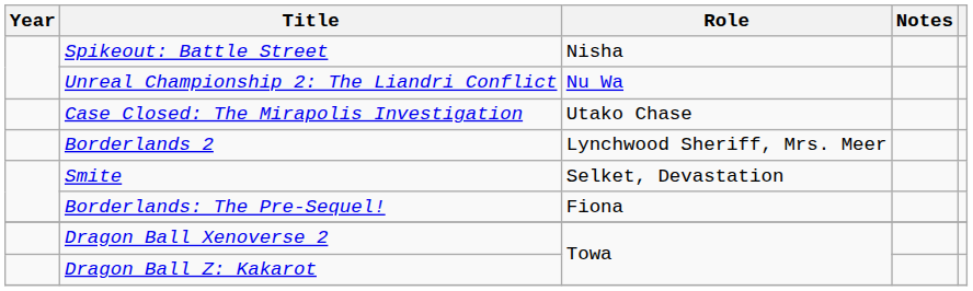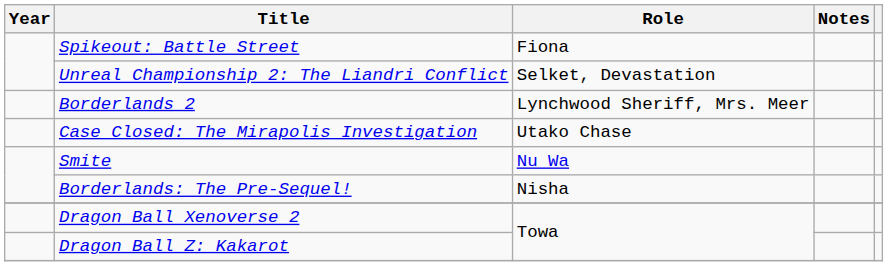Spikeout: Battle Street | Role: Nisha -> Fiona
Unreal Championship 2: The Liandri Conflict | Role: Nu Wa -> Selket, Devastation
rows swapped: Case Closed: The Mirapolis Investigation <-> Borderlands 2
Smite | Role: Selket, Devastation -> Nu Wa
Borderlands: The Pre-Sequel! | Role: Fiona -> Nisha
